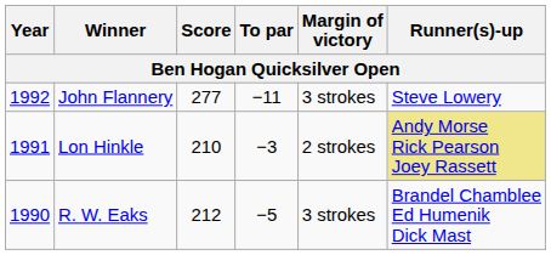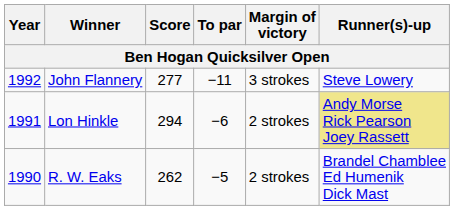Lon Hinkle | Score: 210 -> 294
Lon Hinkle | To par: −3 -> −6
R. W. Eaks | Score: 212 -> 262
R. W. Eaks | Margin of victory: 3 strokes -> 2 strokes
